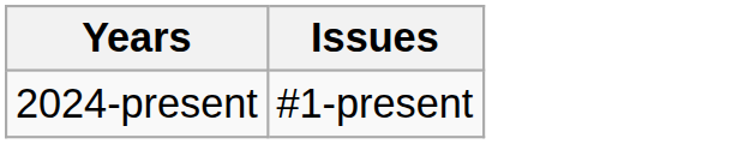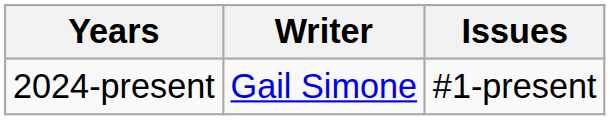+ column: Writer | Gail Simone
